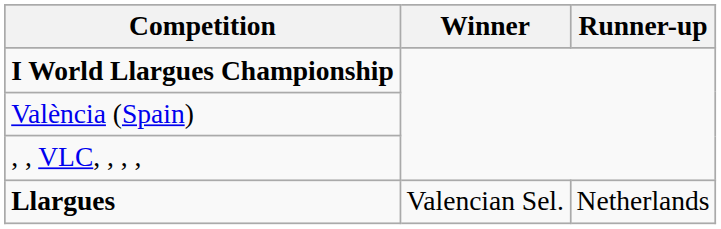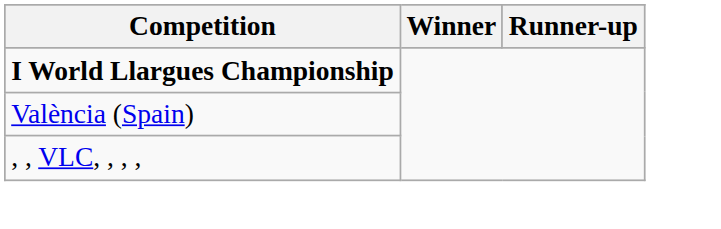- row: Llargues | Valencian Sel. | Netherlands
